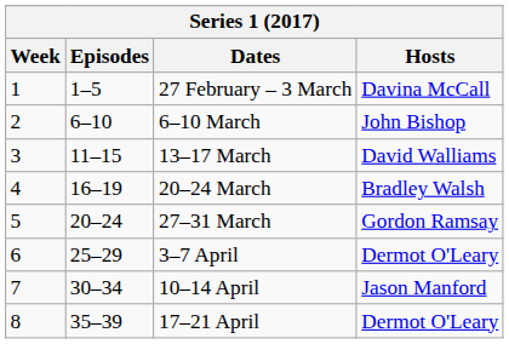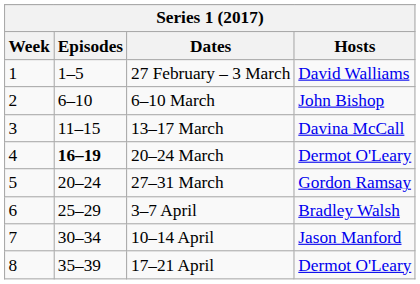27 February – 3 March | Hosts: Davina McCall -> David Walliams
13–17 March | Hosts: David Walliams -> Davina McCall
20–24 March | Episodes: normal -> bold
20–24 March | Hosts: Bradley Walsh -> Dermot O'Leary
3–7 April | Hosts: Dermot O'Leary -> Bradley Walsh
